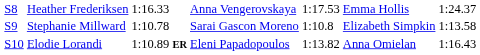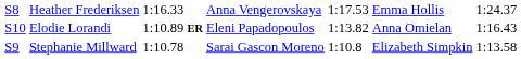rows swapped: Stephanie Millward <-> Elodie Lorandi
